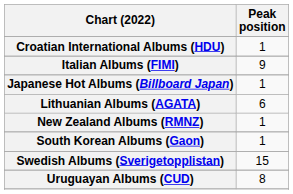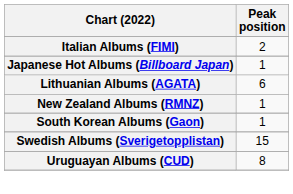- row: Croatian International Albums (HDU) | 1
Italian Albums (FIMI) | Peak position: 9 -> 2
